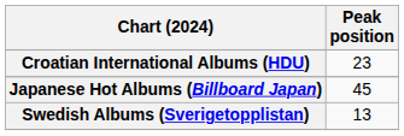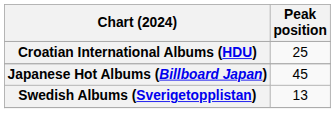Croatian International Albums (HDU) | Peak position: 23 -> 25
